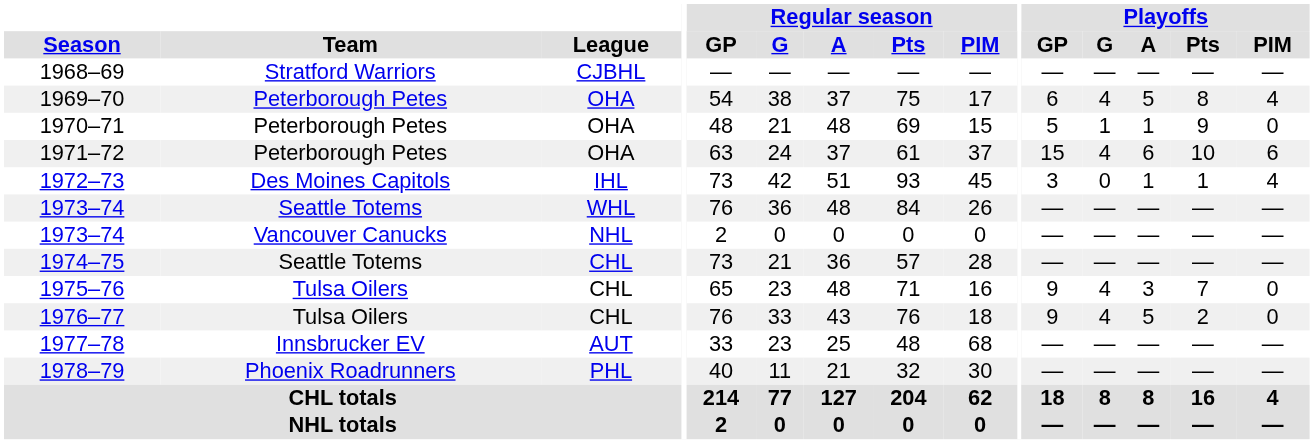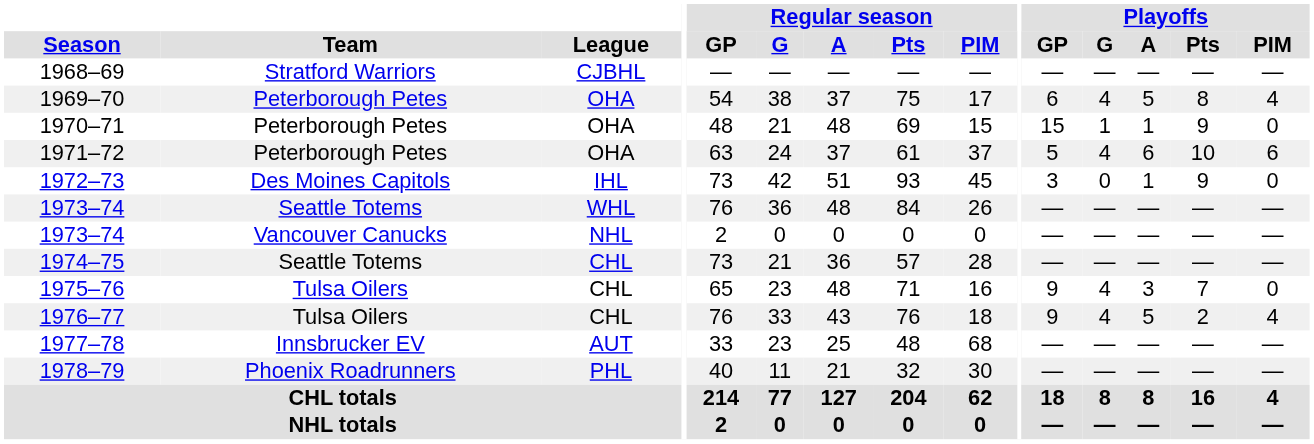1970–71 | Playoffs / GP: 5 -> 15
1971–72 | Playoffs / GP: 15 -> 5
1972–73 | Playoffs / Pts: 1 -> 9
1972–73 | Playoffs / PIM: 4 -> 0
1976–77 | Playoffs / PIM: 0 -> 4
